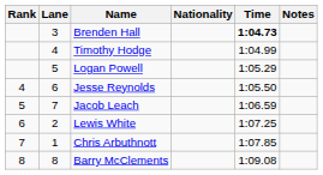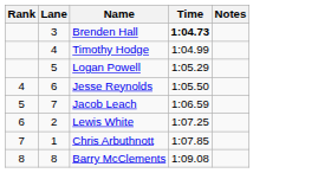- column: Nationality
